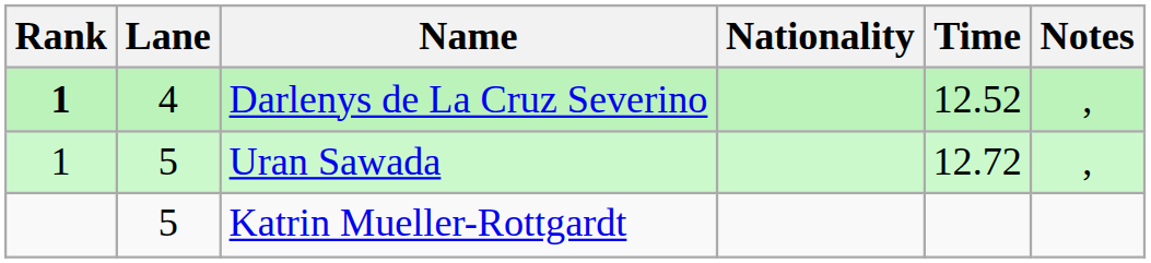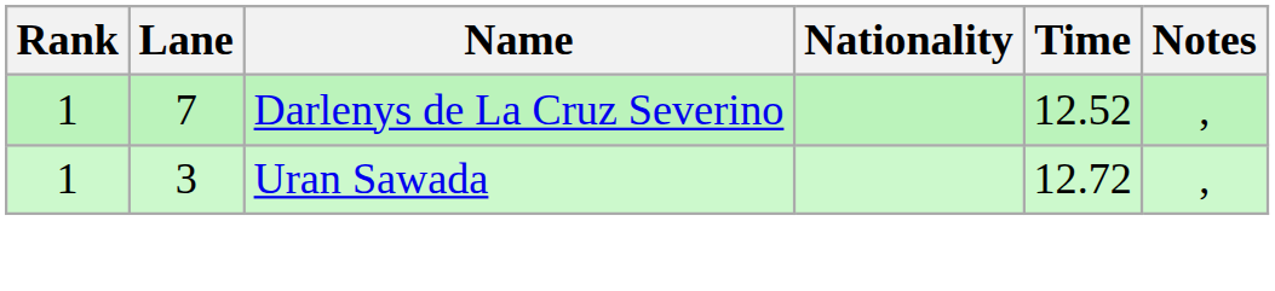Darlenys de La Cruz Severino | Rank: bold -> normal
Darlenys de La Cruz Severino | Lane: 4 -> 7
Uran Sawada | Lane: 5 -> 3
- row: 5 | Katrin Mueller-Rottgardt
